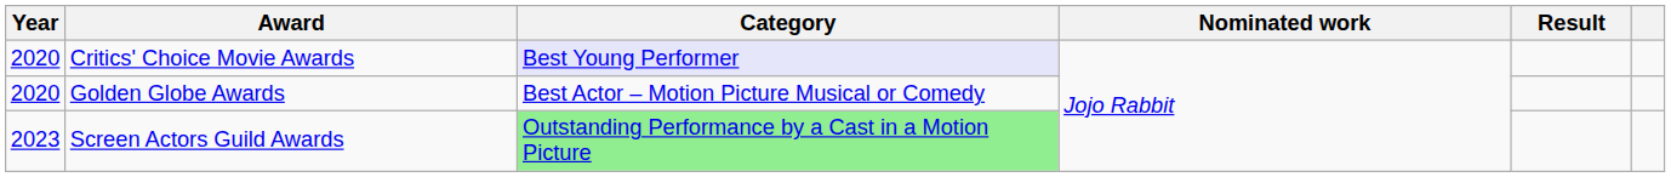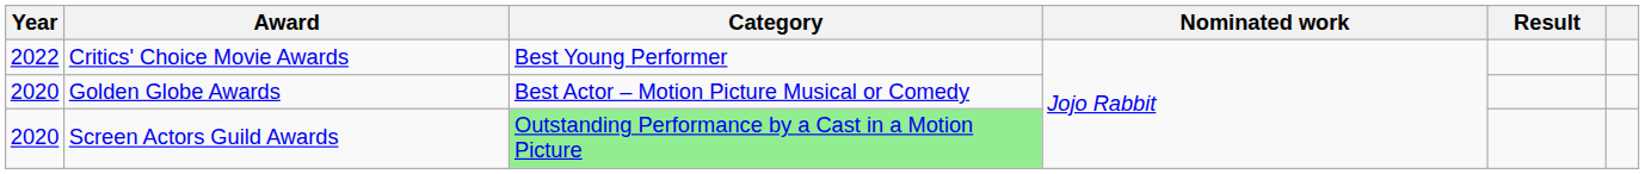Critics' Choice Movie Awards | Year: 2020 -> 2022
Critics' Choice Movie Awards | Category: lavender background -> no background
Screen Actors Guild Awards | Year: 2023 -> 2020
